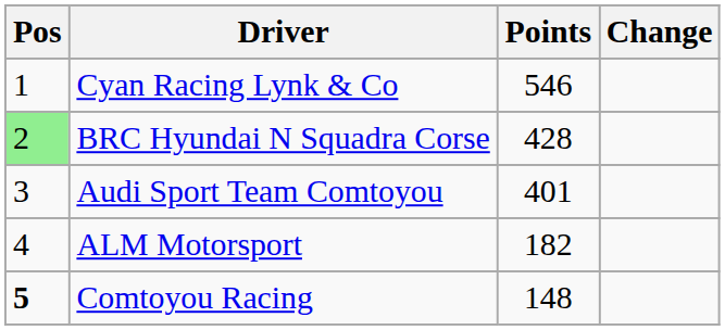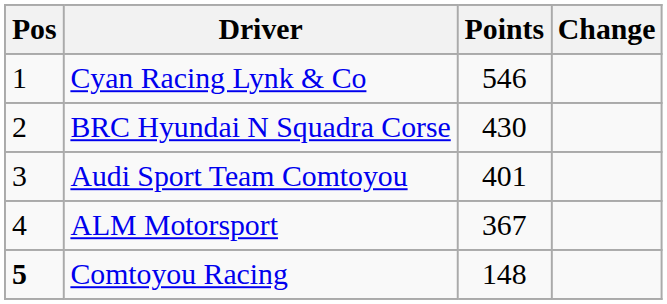BRC Hyundai N Squadra Corse | Pos: lightgreen background -> no background
BRC Hyundai N Squadra Corse | Points: 428 -> 430
ALM Motorsport | Points: 182 -> 367
